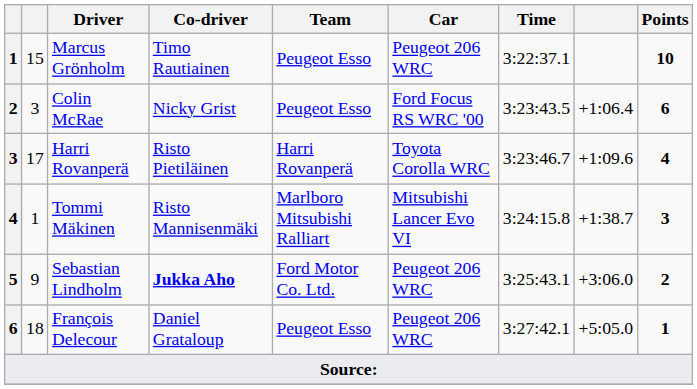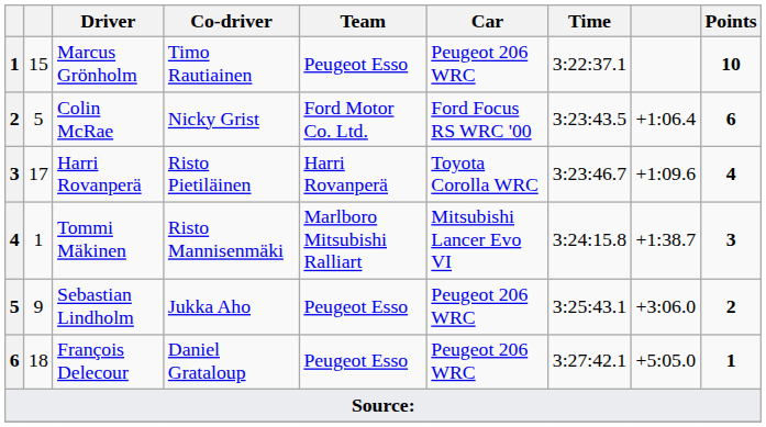Colin McRae | column 2: 3 -> 5
Colin McRae | Team: Peugeot Esso -> Ford Motor Co. Ltd.
Sebastian Lindholm | Co-driver: bold -> normal
Sebastian Lindholm | Team: Ford Motor Co. Ltd. -> Peugeot Esso
